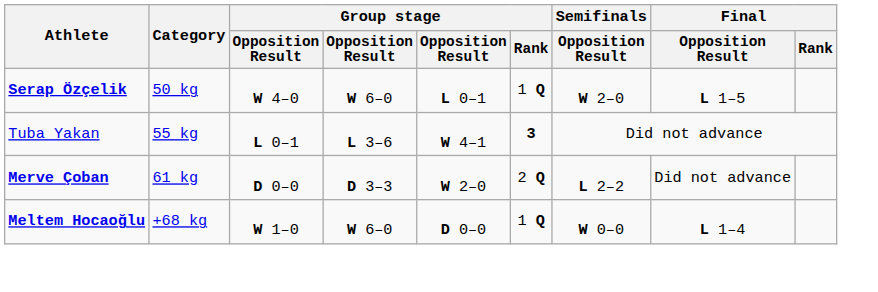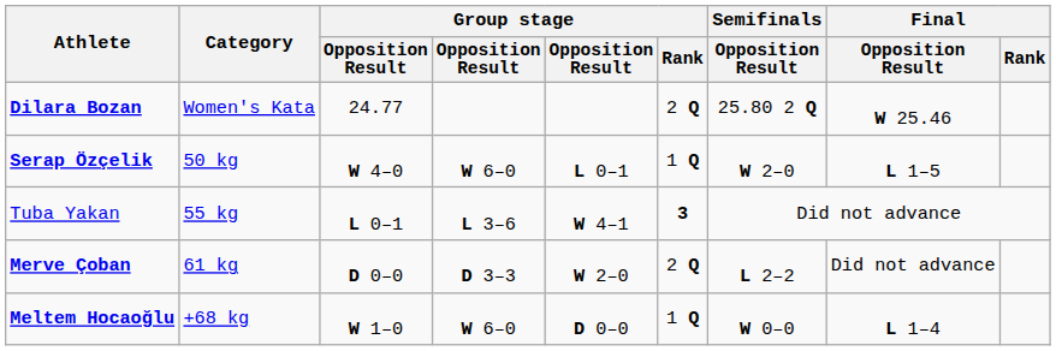+ row: Dilara Bozan | Women's Kata | 24.77 | 2 Q | 25.80 2 Q | W 25.46
